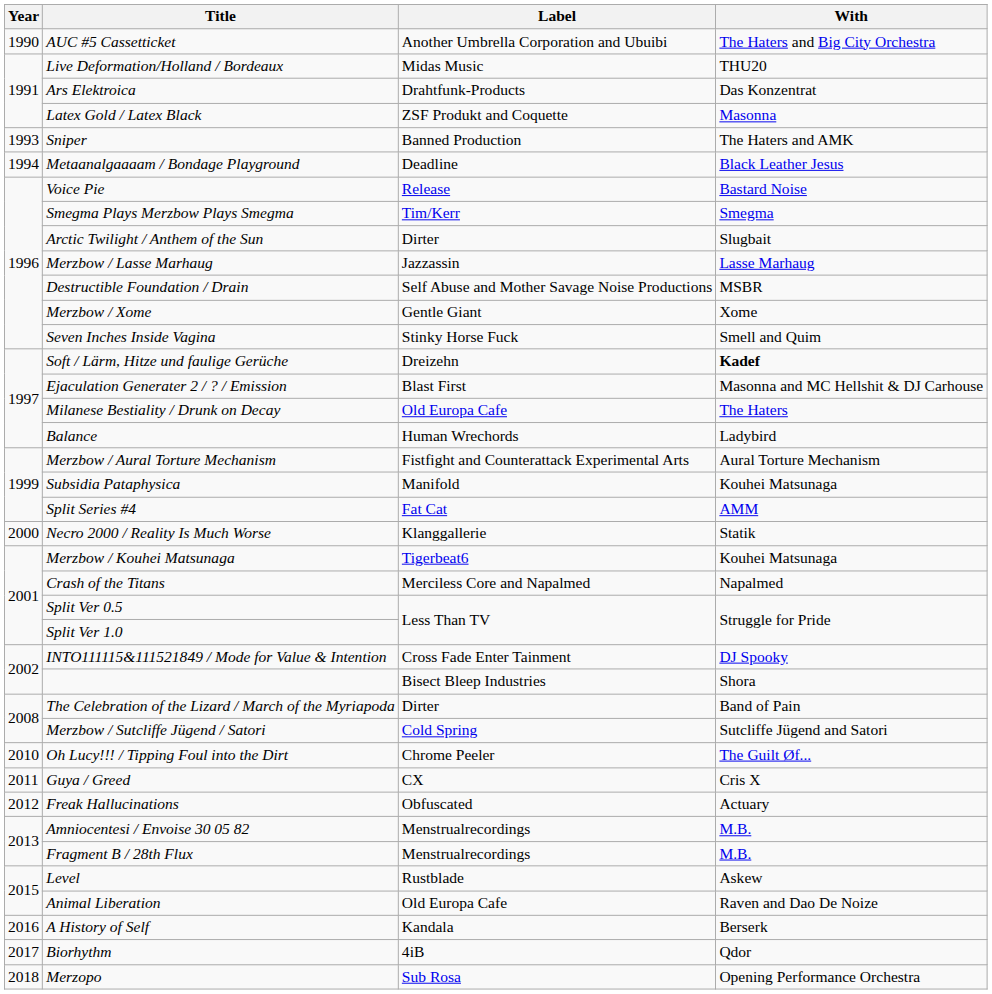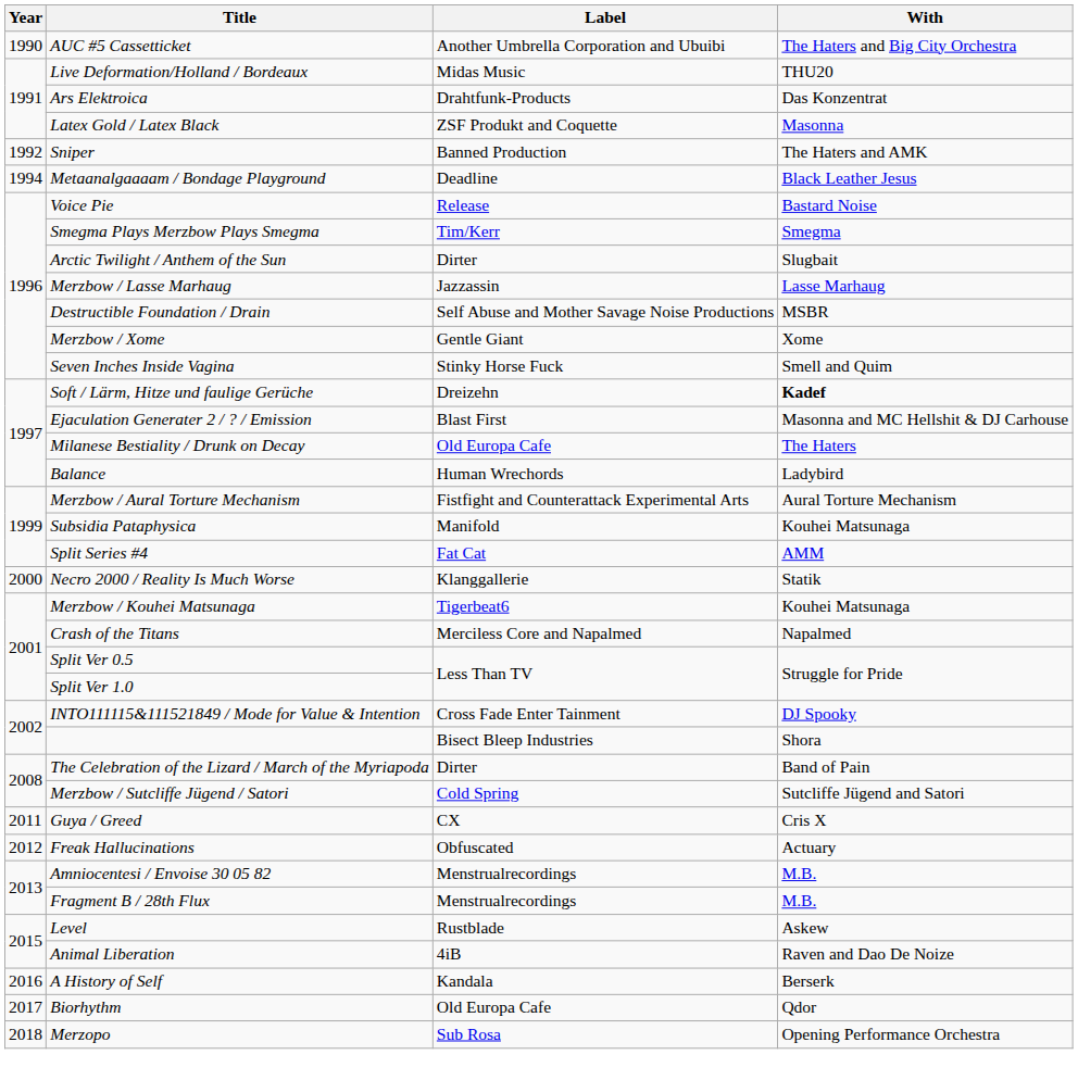Sniper | Year: 1993 -> 1992
- row: 2010 | Oh Lucy!!! / Tipping Foul into the Dirt | Chrome Peeler | The Guilt Øf...
Animal Liberation | Label: Old Europa Cafe -> 4iB
Biorhythm | Label: 4iB -> Old Europa Cafe
